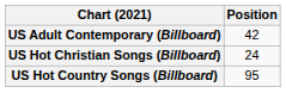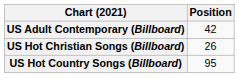US Hot Christian Songs (Billboard) | Position: 24 -> 26
